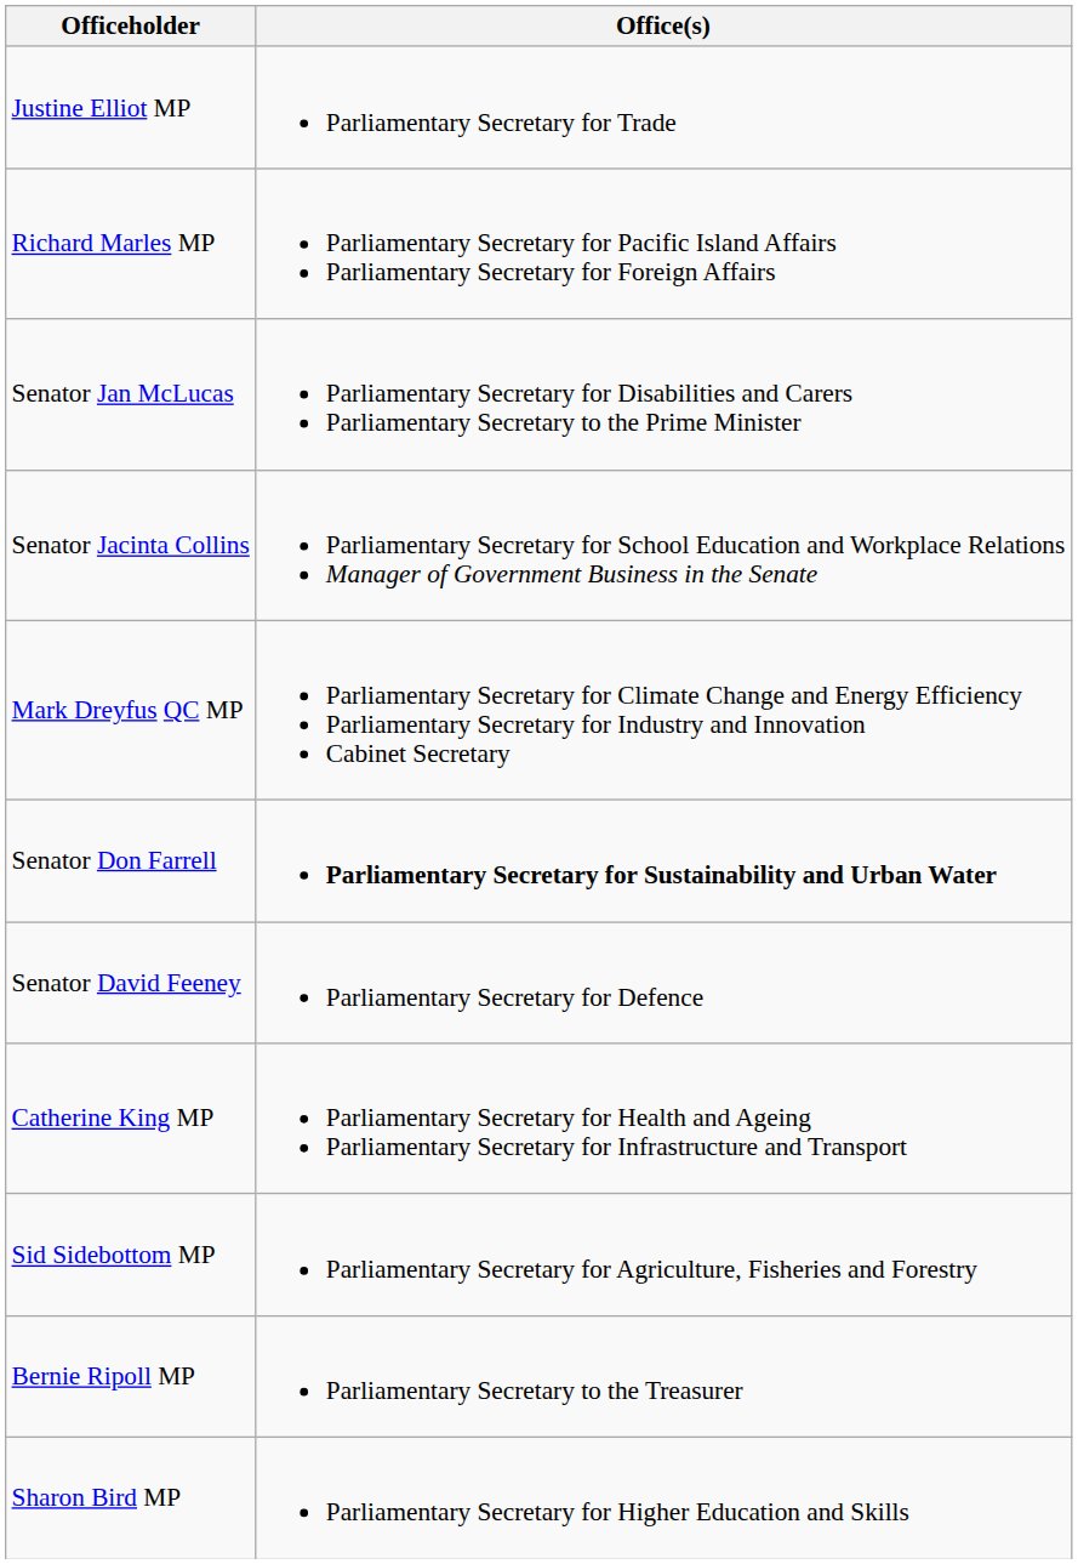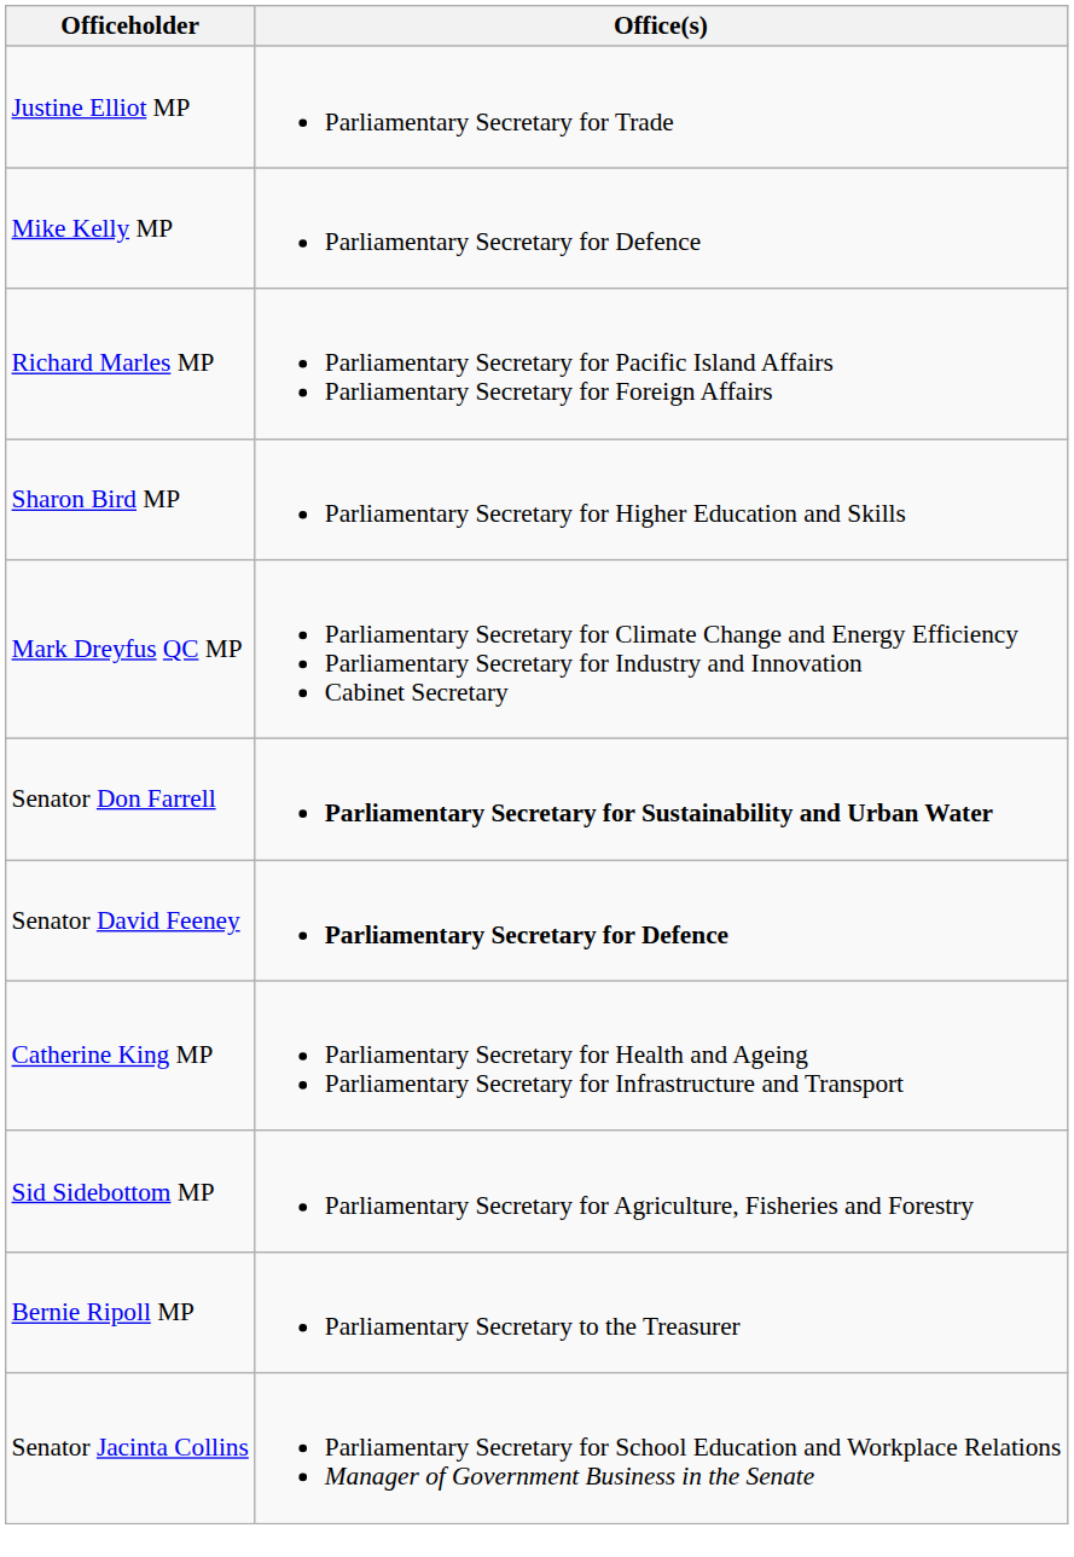+ row: Mike Kelly MP | Parliamentary Secretary for Defence
- row: Senator Jan McLucas | Parliamentary Secretary for Disabilities and Carers Parliamentary Secretary to the Prime Minister
rows swapped: Senator Jacinta Collins <-> Sharon Bird MP
Senator David Feeney | Office(s): normal -> bold
